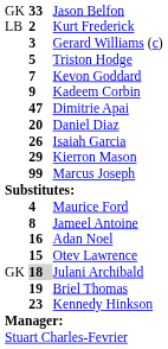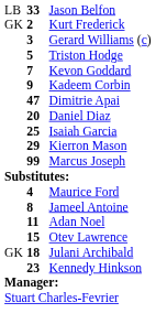Jason Belfon | column 1: GK -> LB
Kurt Frederick | column 1: LB -> GK
Isaiah Garcia | column 2: 26 -> 25
Adan Noel | column 2: 16 -> 11
Julani Archibald | column 2: lightgrey background -> no background
- row: 19 | Briel Thomas
